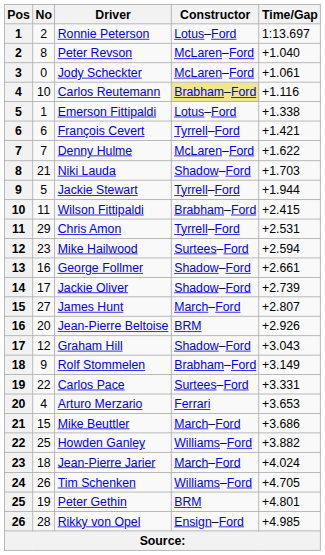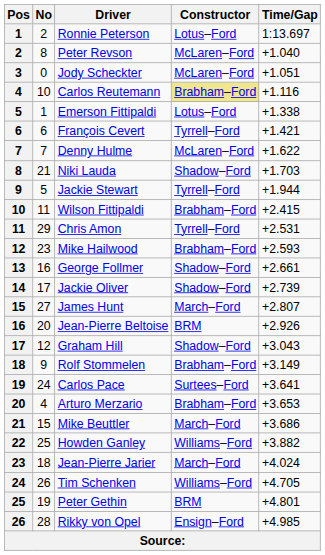Jody Scheckter | Time/Gap: +1.061 -> +1.051
Mike Hailwood | Constructor: Surtees–Ford -> Brabham–Ford
Mike Hailwood | Time/Gap: +2.594 -> +2.593
Carlos Pace | No: 22 -> 24
Carlos Pace | Time/Gap: +3.331 -> +3.641
Arturo Merzario | Constructor: Ferrari -> Brabham–Ford
